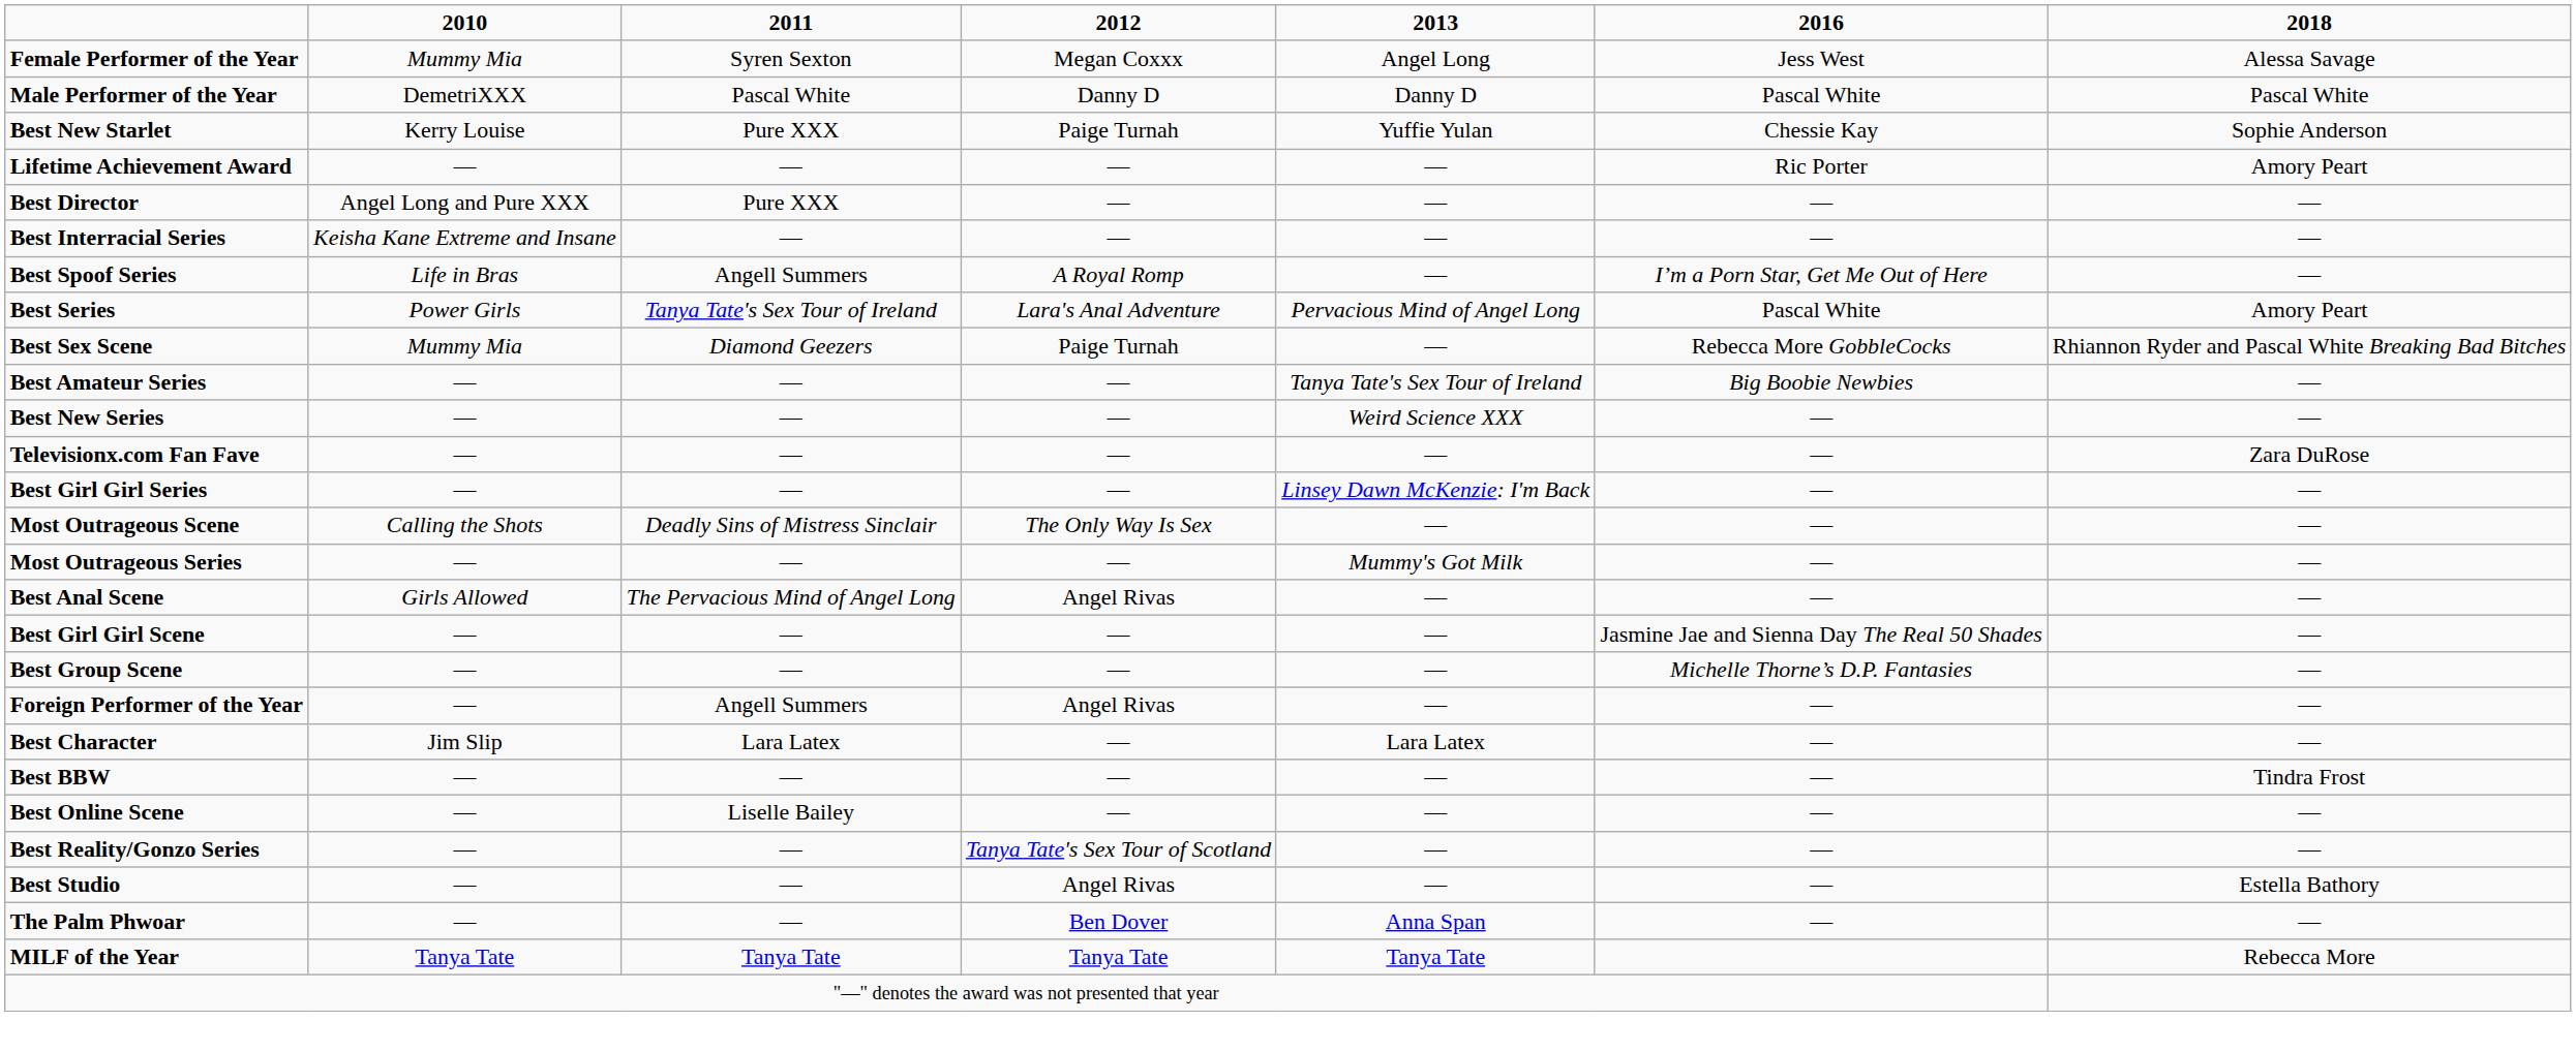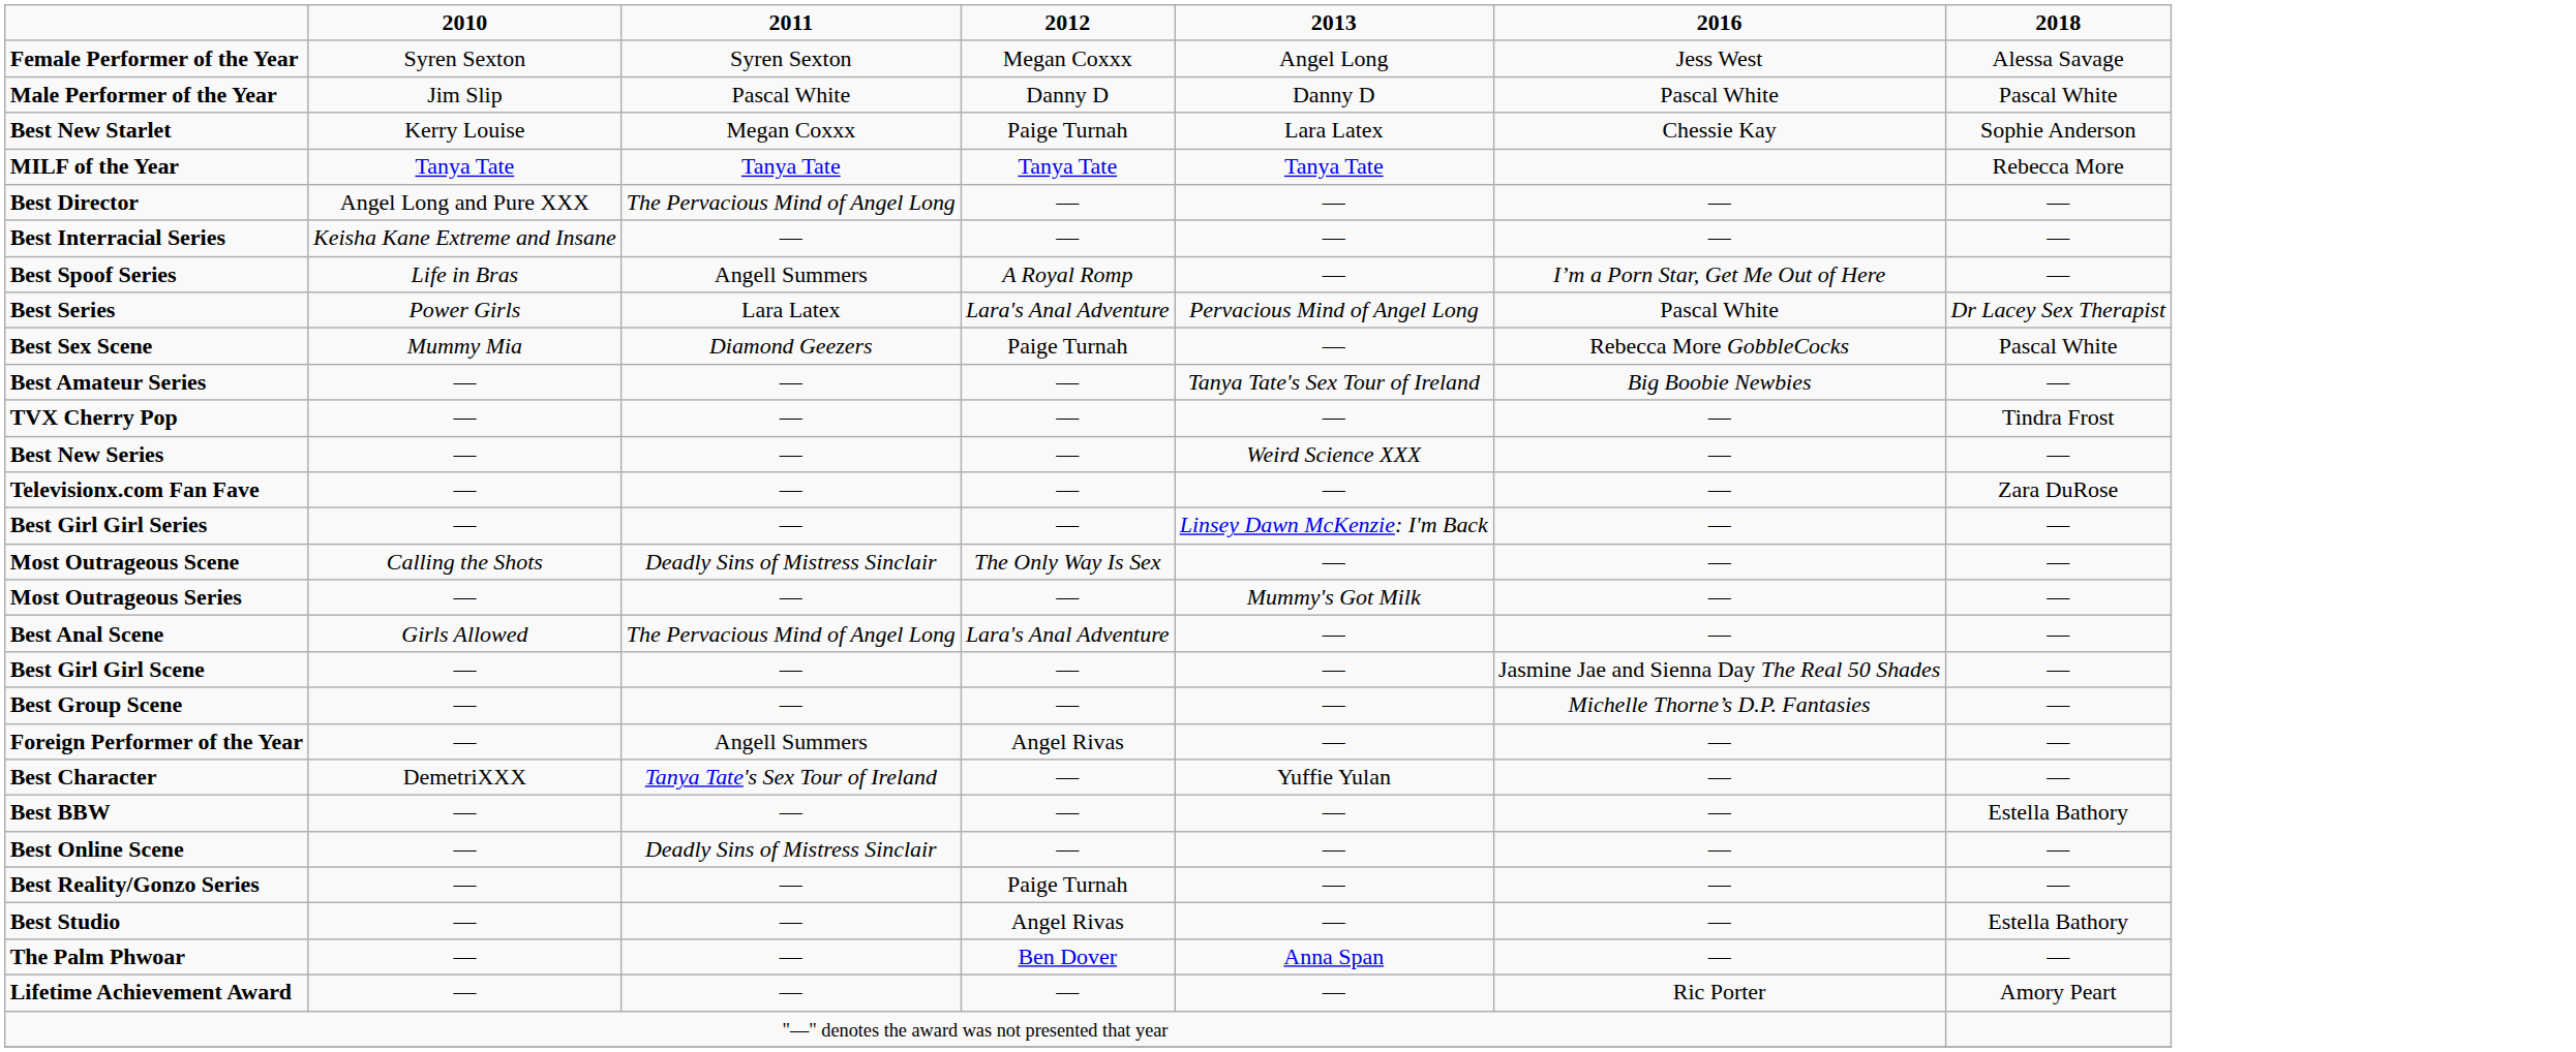Female Performer of the Year | column 2: Mummy Mia -> Syren Sexton
Male Performer of the Year | column 2: DemetriXXX -> Jim Slip
Best New Starlet | column 3: Pure XXX -> Megan Coxxx
Best New Starlet | column 5: Yuffie Yulan -> Lara Latex
rows swapped: MILF of the Year <-> Lifetime Achievement Award
Best Director | column 3: Pure XXX -> The Pervacious Mind of Angel Long
Best Series | column 3: Tanya Tate's Sex Tour of Ireland -> Lara Latex
Best Series | column 7: Amory Peart -> Dr Lacey Sex Therapist
Best Sex Scene | column 7: Rhiannon Ryder and Pascal White Breaking Bad Bitches -> Pascal White
+ row: TVX Cherry Pop | — | — | — | — | — | Tindra Frost
Best Anal Scene | column 4: Angel Rivas -> Lara's Anal Adventure
Best Character | column 2: Jim Slip -> DemetriXXX
Best Character | column 3: Lara Latex -> Tanya Tate's Sex Tour of Ireland
Best Character | column 5: Lara Latex -> Yuffie Yulan
Best BBW | column 7: Tindra Frost -> Estella Bathory
Best Online Scene | column 3: Liselle Bailey -> Deadly Sins of Mistress Sinclair
Best Reality/Gonzo Series | column 4: Tanya Tate's Sex Tour of Scotland -> Paige Turnah
